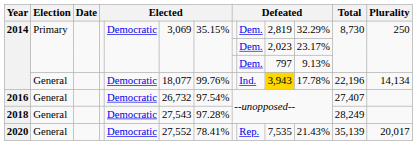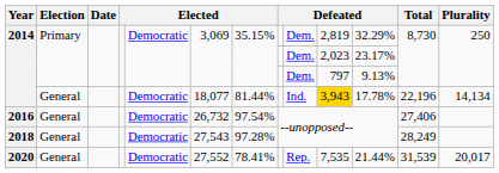2014 / General | column 7: 99.76% -> 81.44%
2016 | Total: 27,407 -> 27,406
2020 | column 11: 21.43% -> 21.44%
2020 | Total: 35,139 -> 31,539
